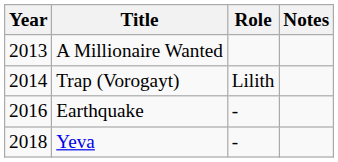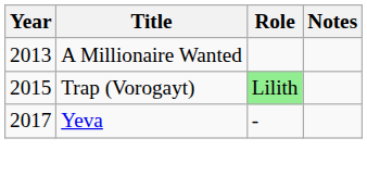Trap (Vorogayt) | Year: 2014 -> 2015
Trap (Vorogayt) | Role: no background -> lightgreen background
- row: 2016 | Earthquake | -
Yeva | Year: 2018 -> 2017
